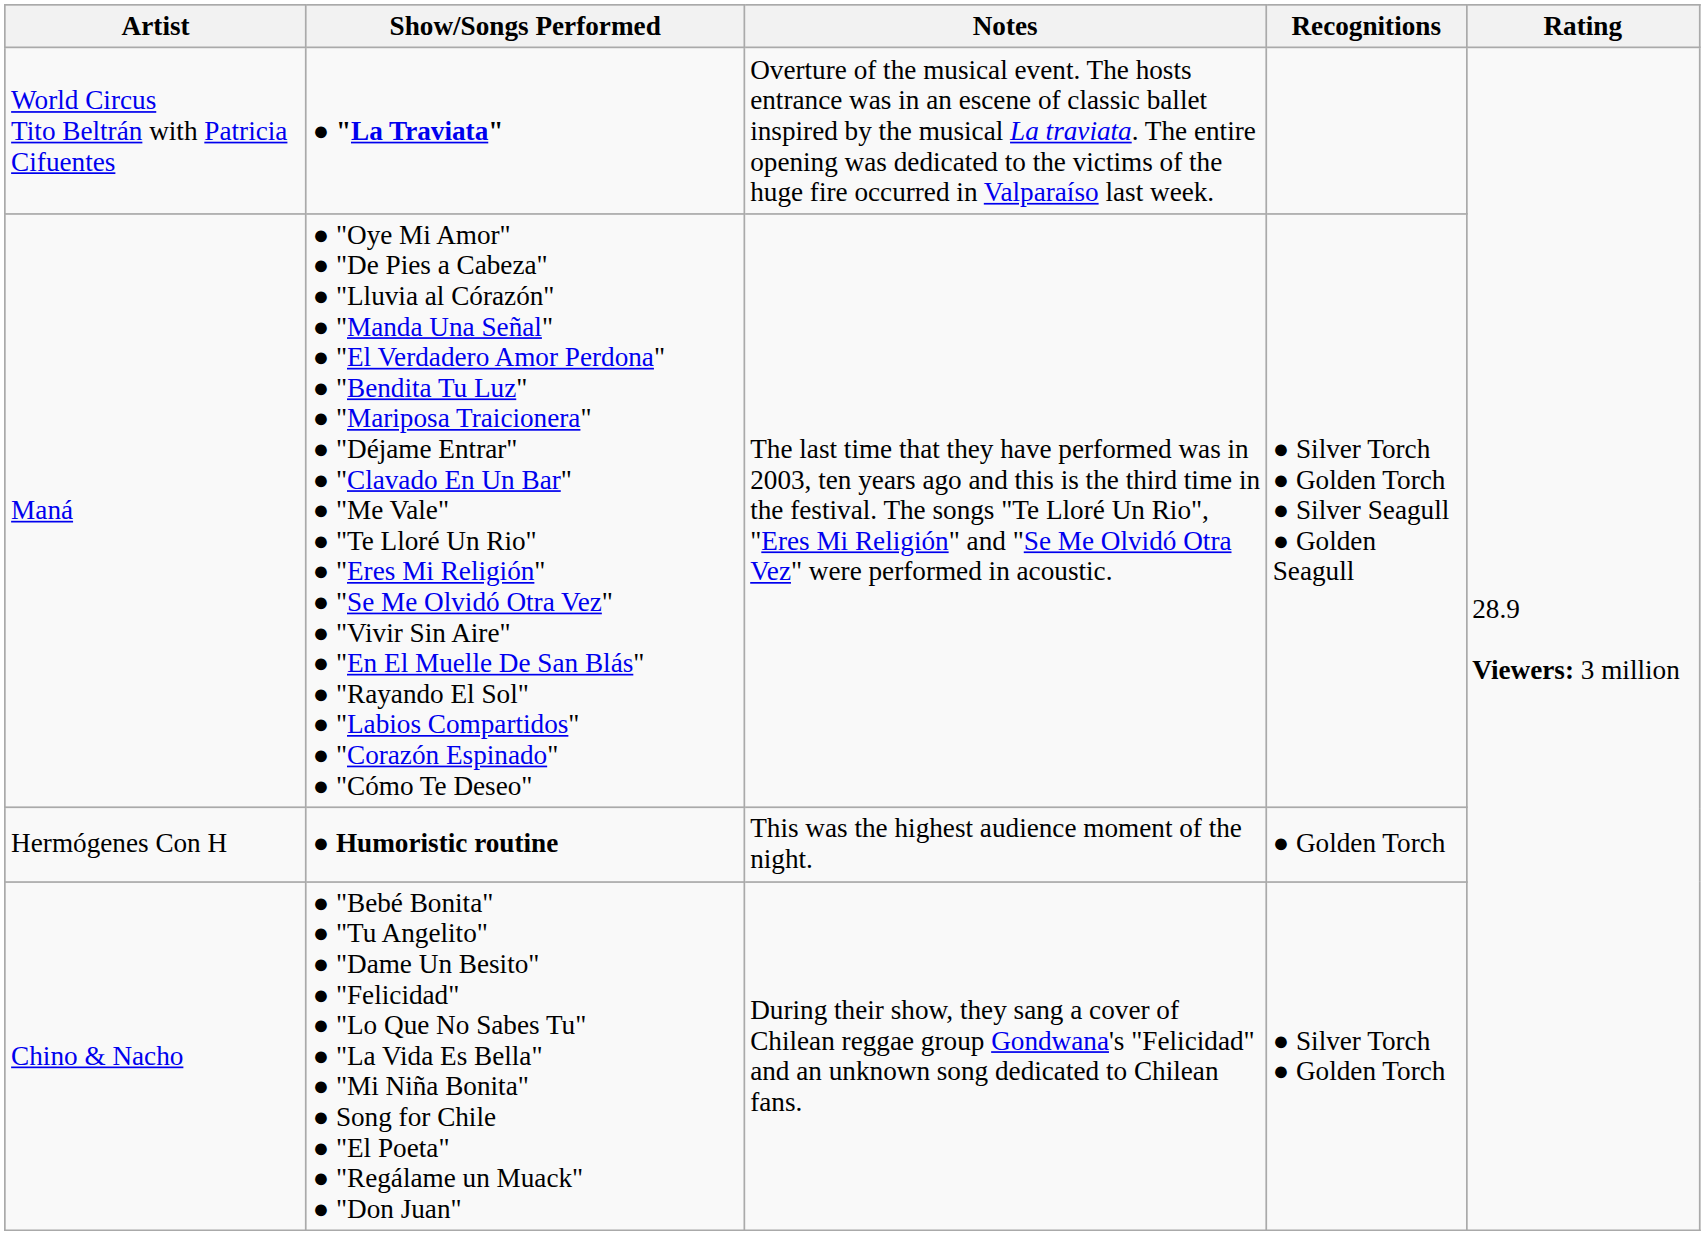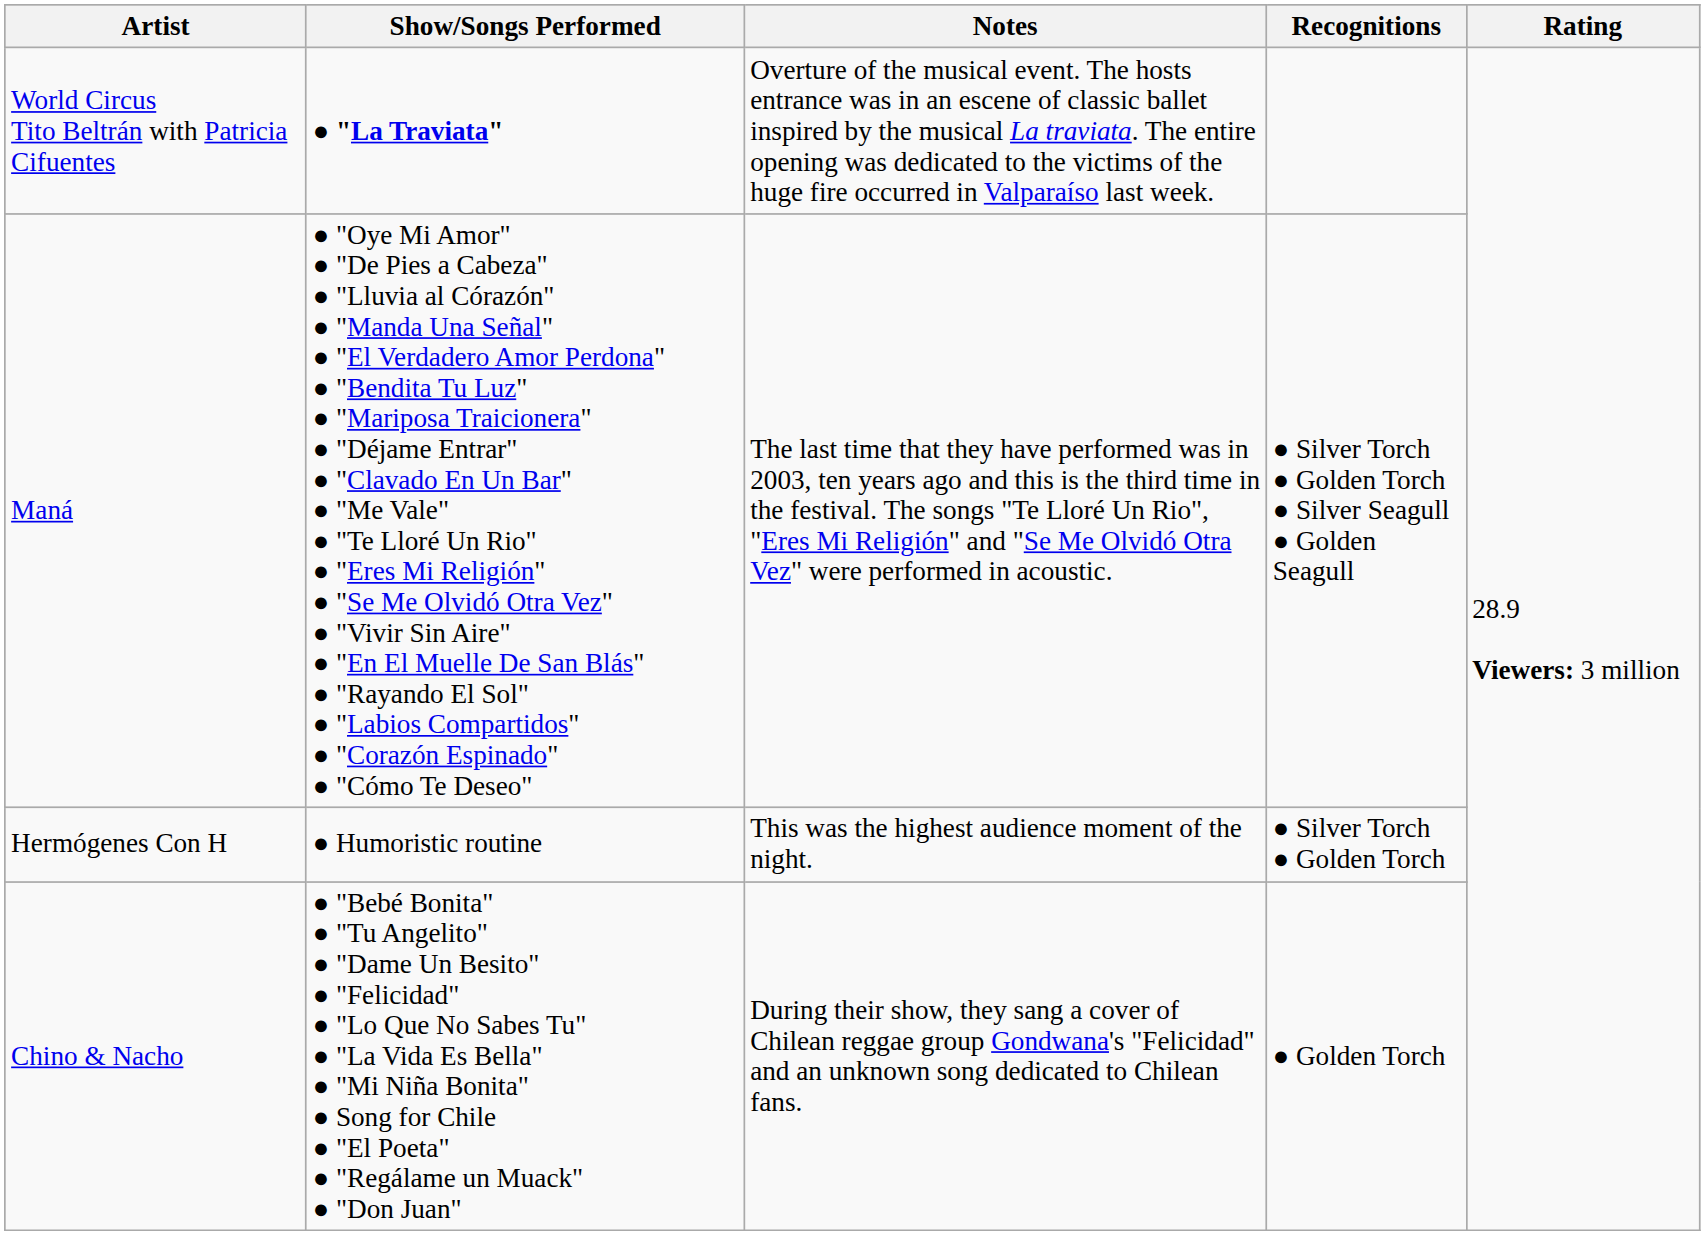Hermógenes Con H | Show/Songs Performed: bold -> normal
Hermógenes Con H | Recognitions: ● Golden Torch -> ● Silver Torch ● Golden Torch
Chino & Nacho | Recognitions: ● Silver Torch ● Golden Torch -> ● Golden Torch
